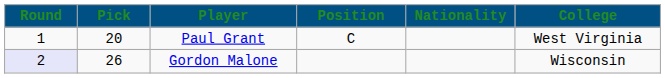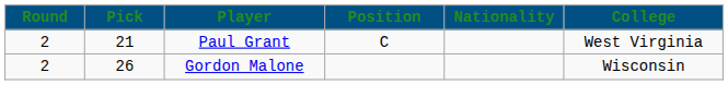Paul Grant | Round: 1 -> 2
Paul Grant | Pick: 20 -> 21
Gordon Malone | Round: lavender background -> no background
